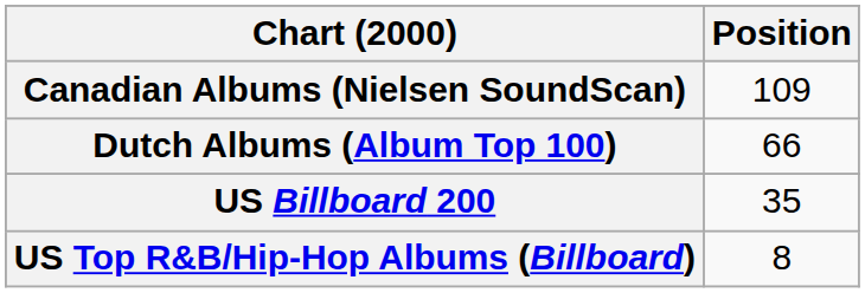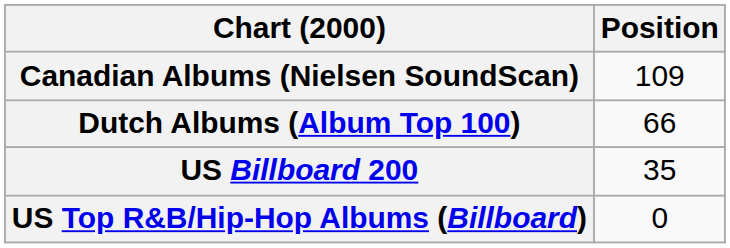US Top R&B/Hip-Hop Albums (Billboard) | Position: 8 -> 0
